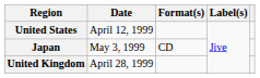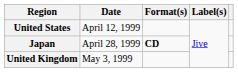Japan | Date: May 3, 1999 -> April 28, 1999
Japan | Format(s): normal -> bold
United Kingdom | Date: April 28, 1999 -> May 3, 1999
